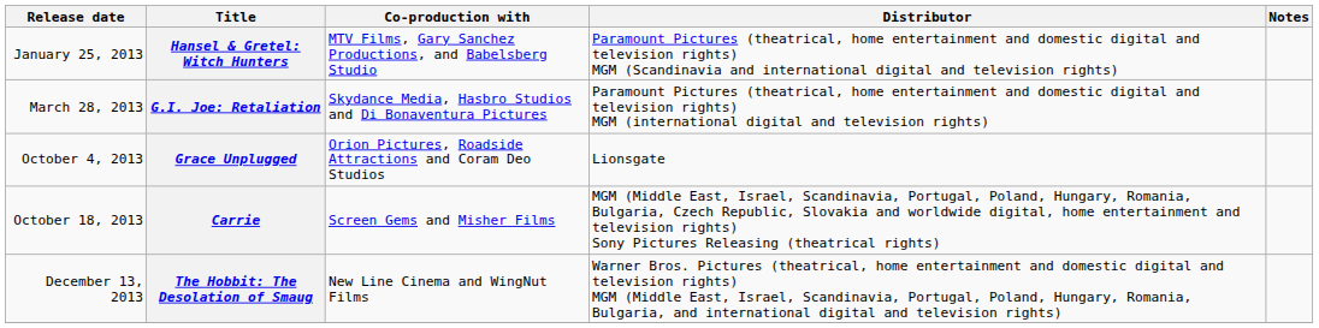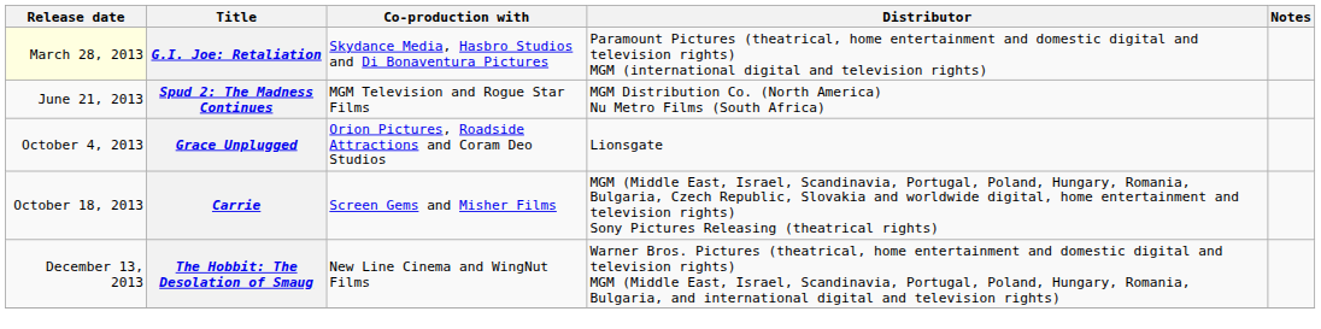- row: January 25, 2013 | Hansel & Gretel: Witch Hunters | MTV Films, Gary Sanchez Productions, and Babelsberg Studio | Paramount Pictures (theatrical, home entertainment and domestic digital and television rights) MGM (Scandinavia and international digital and television rights)
G.I. Joe: Retaliation | Release date: no background -> lightyellow background
+ row: June 21, 2013 | Spud 2: The Madness Continues | MGM Television and Rogue Star Films | MGM Distribution Co. (North America) Nu Metro Films (South Africa)
